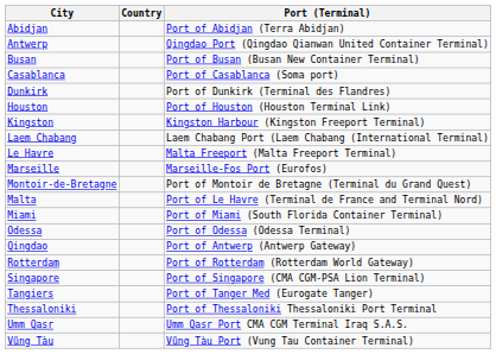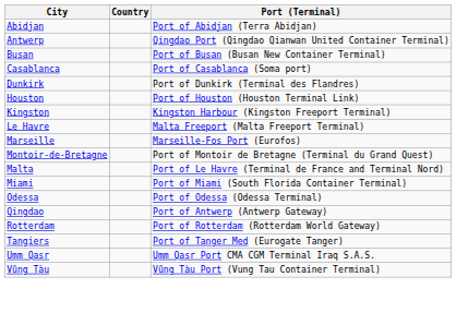- row: Laem Chabang | Laem Chabang Port (Laem Chabang (International Terminal)
- row: Singapore | Port of Singapore (CMA CGM-PSA Lion Terminal)
- row: Thessaloniki | Port of Thessaloniki Thessaloniki Port Terminal
